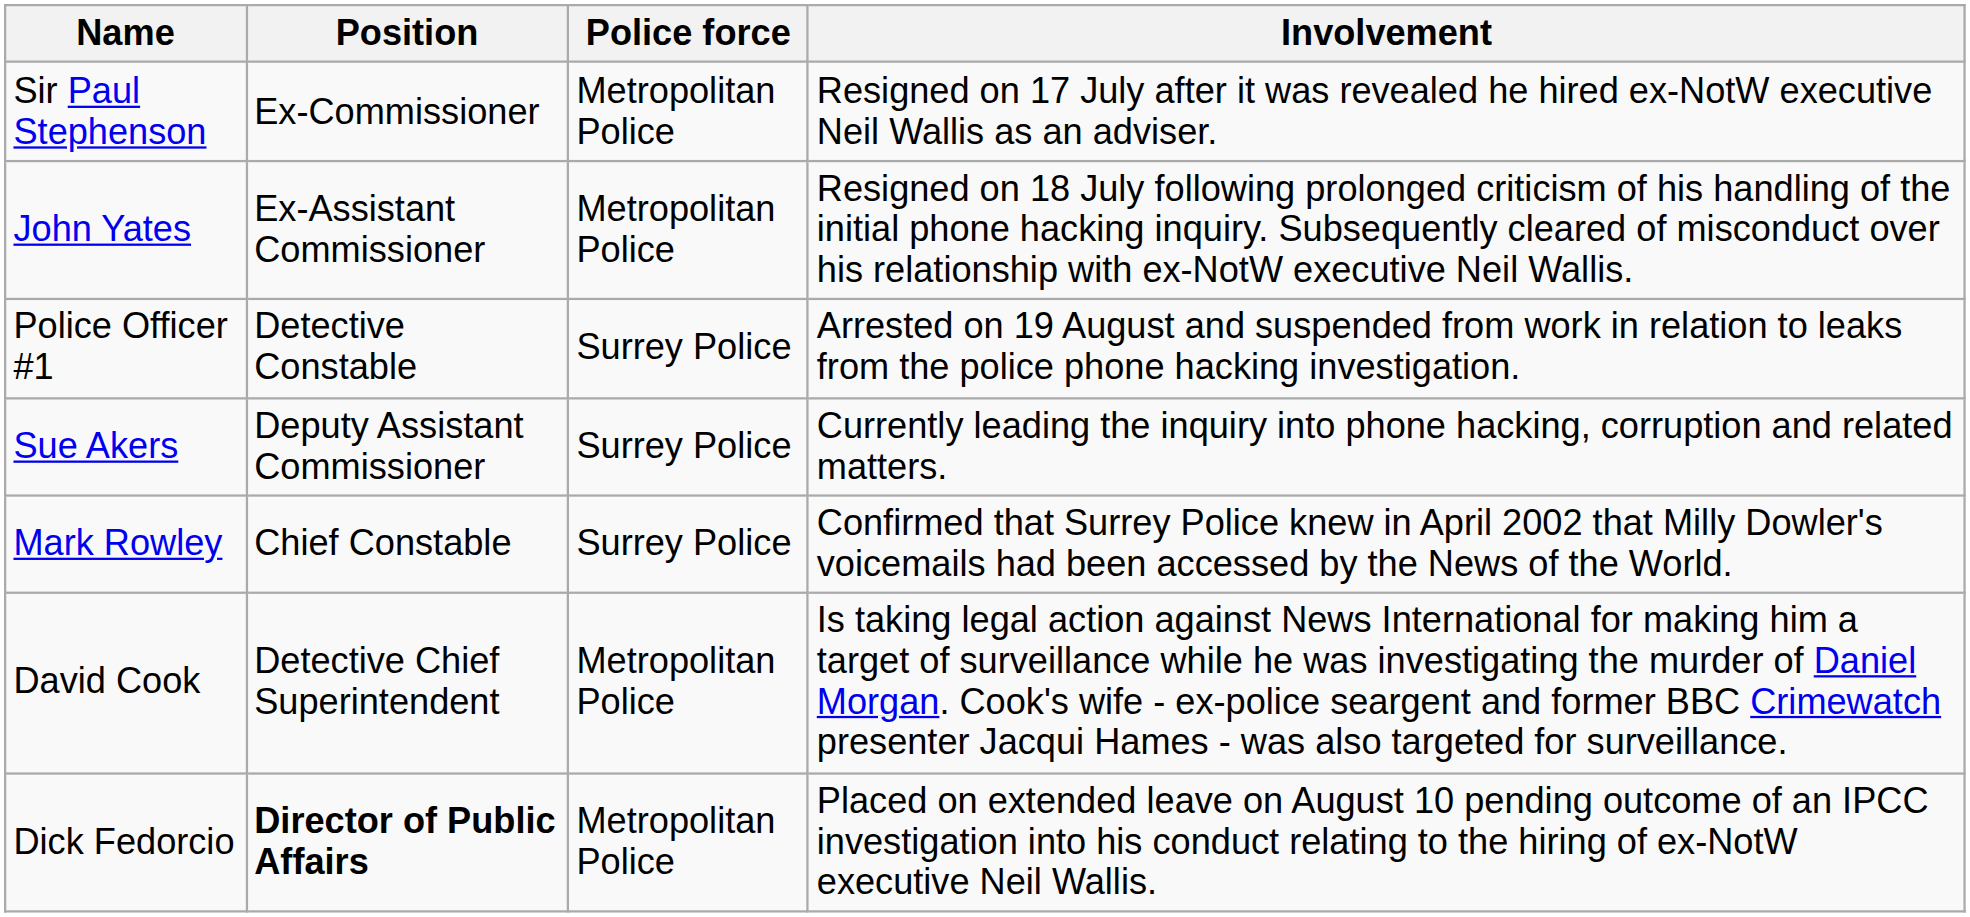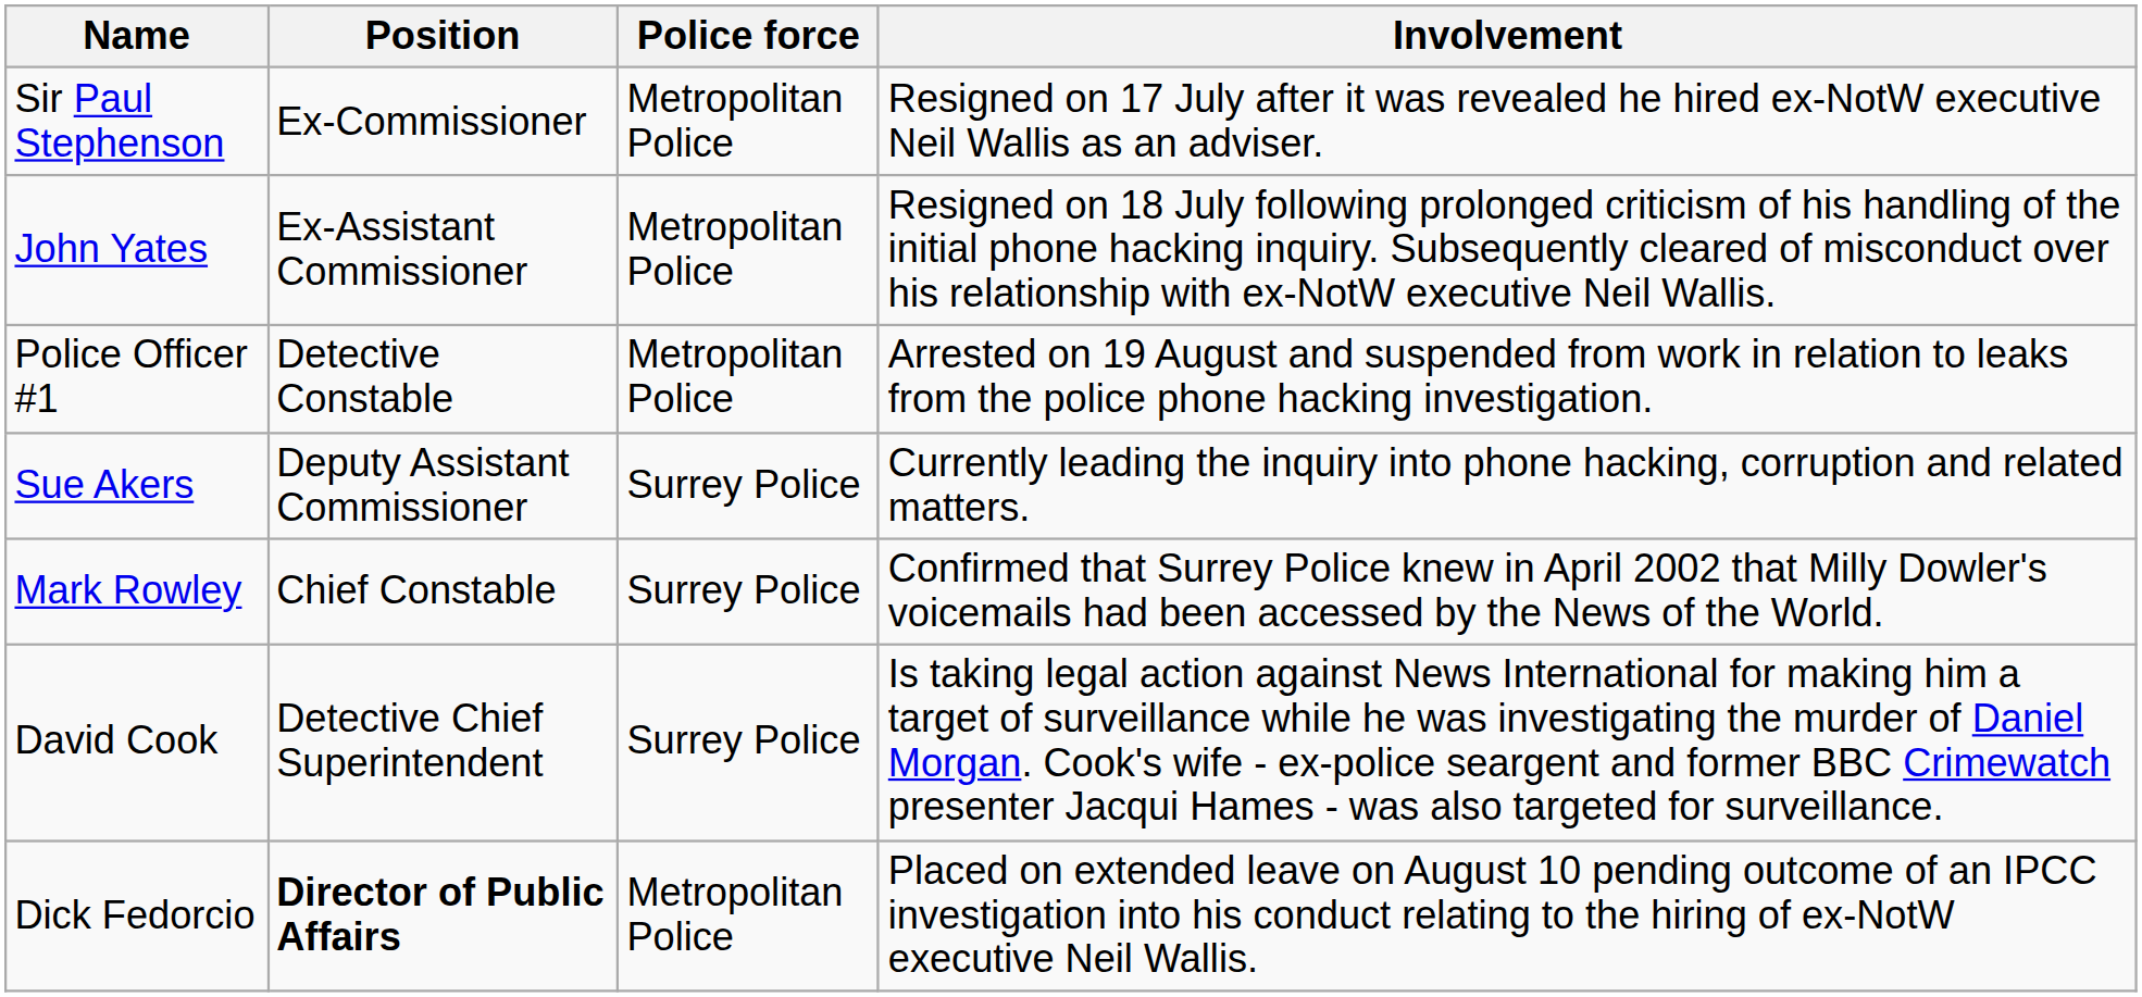Police Officer #1 | Police force: Surrey Police -> Metropolitan Police
David Cook | Police force: Metropolitan Police -> Surrey Police
